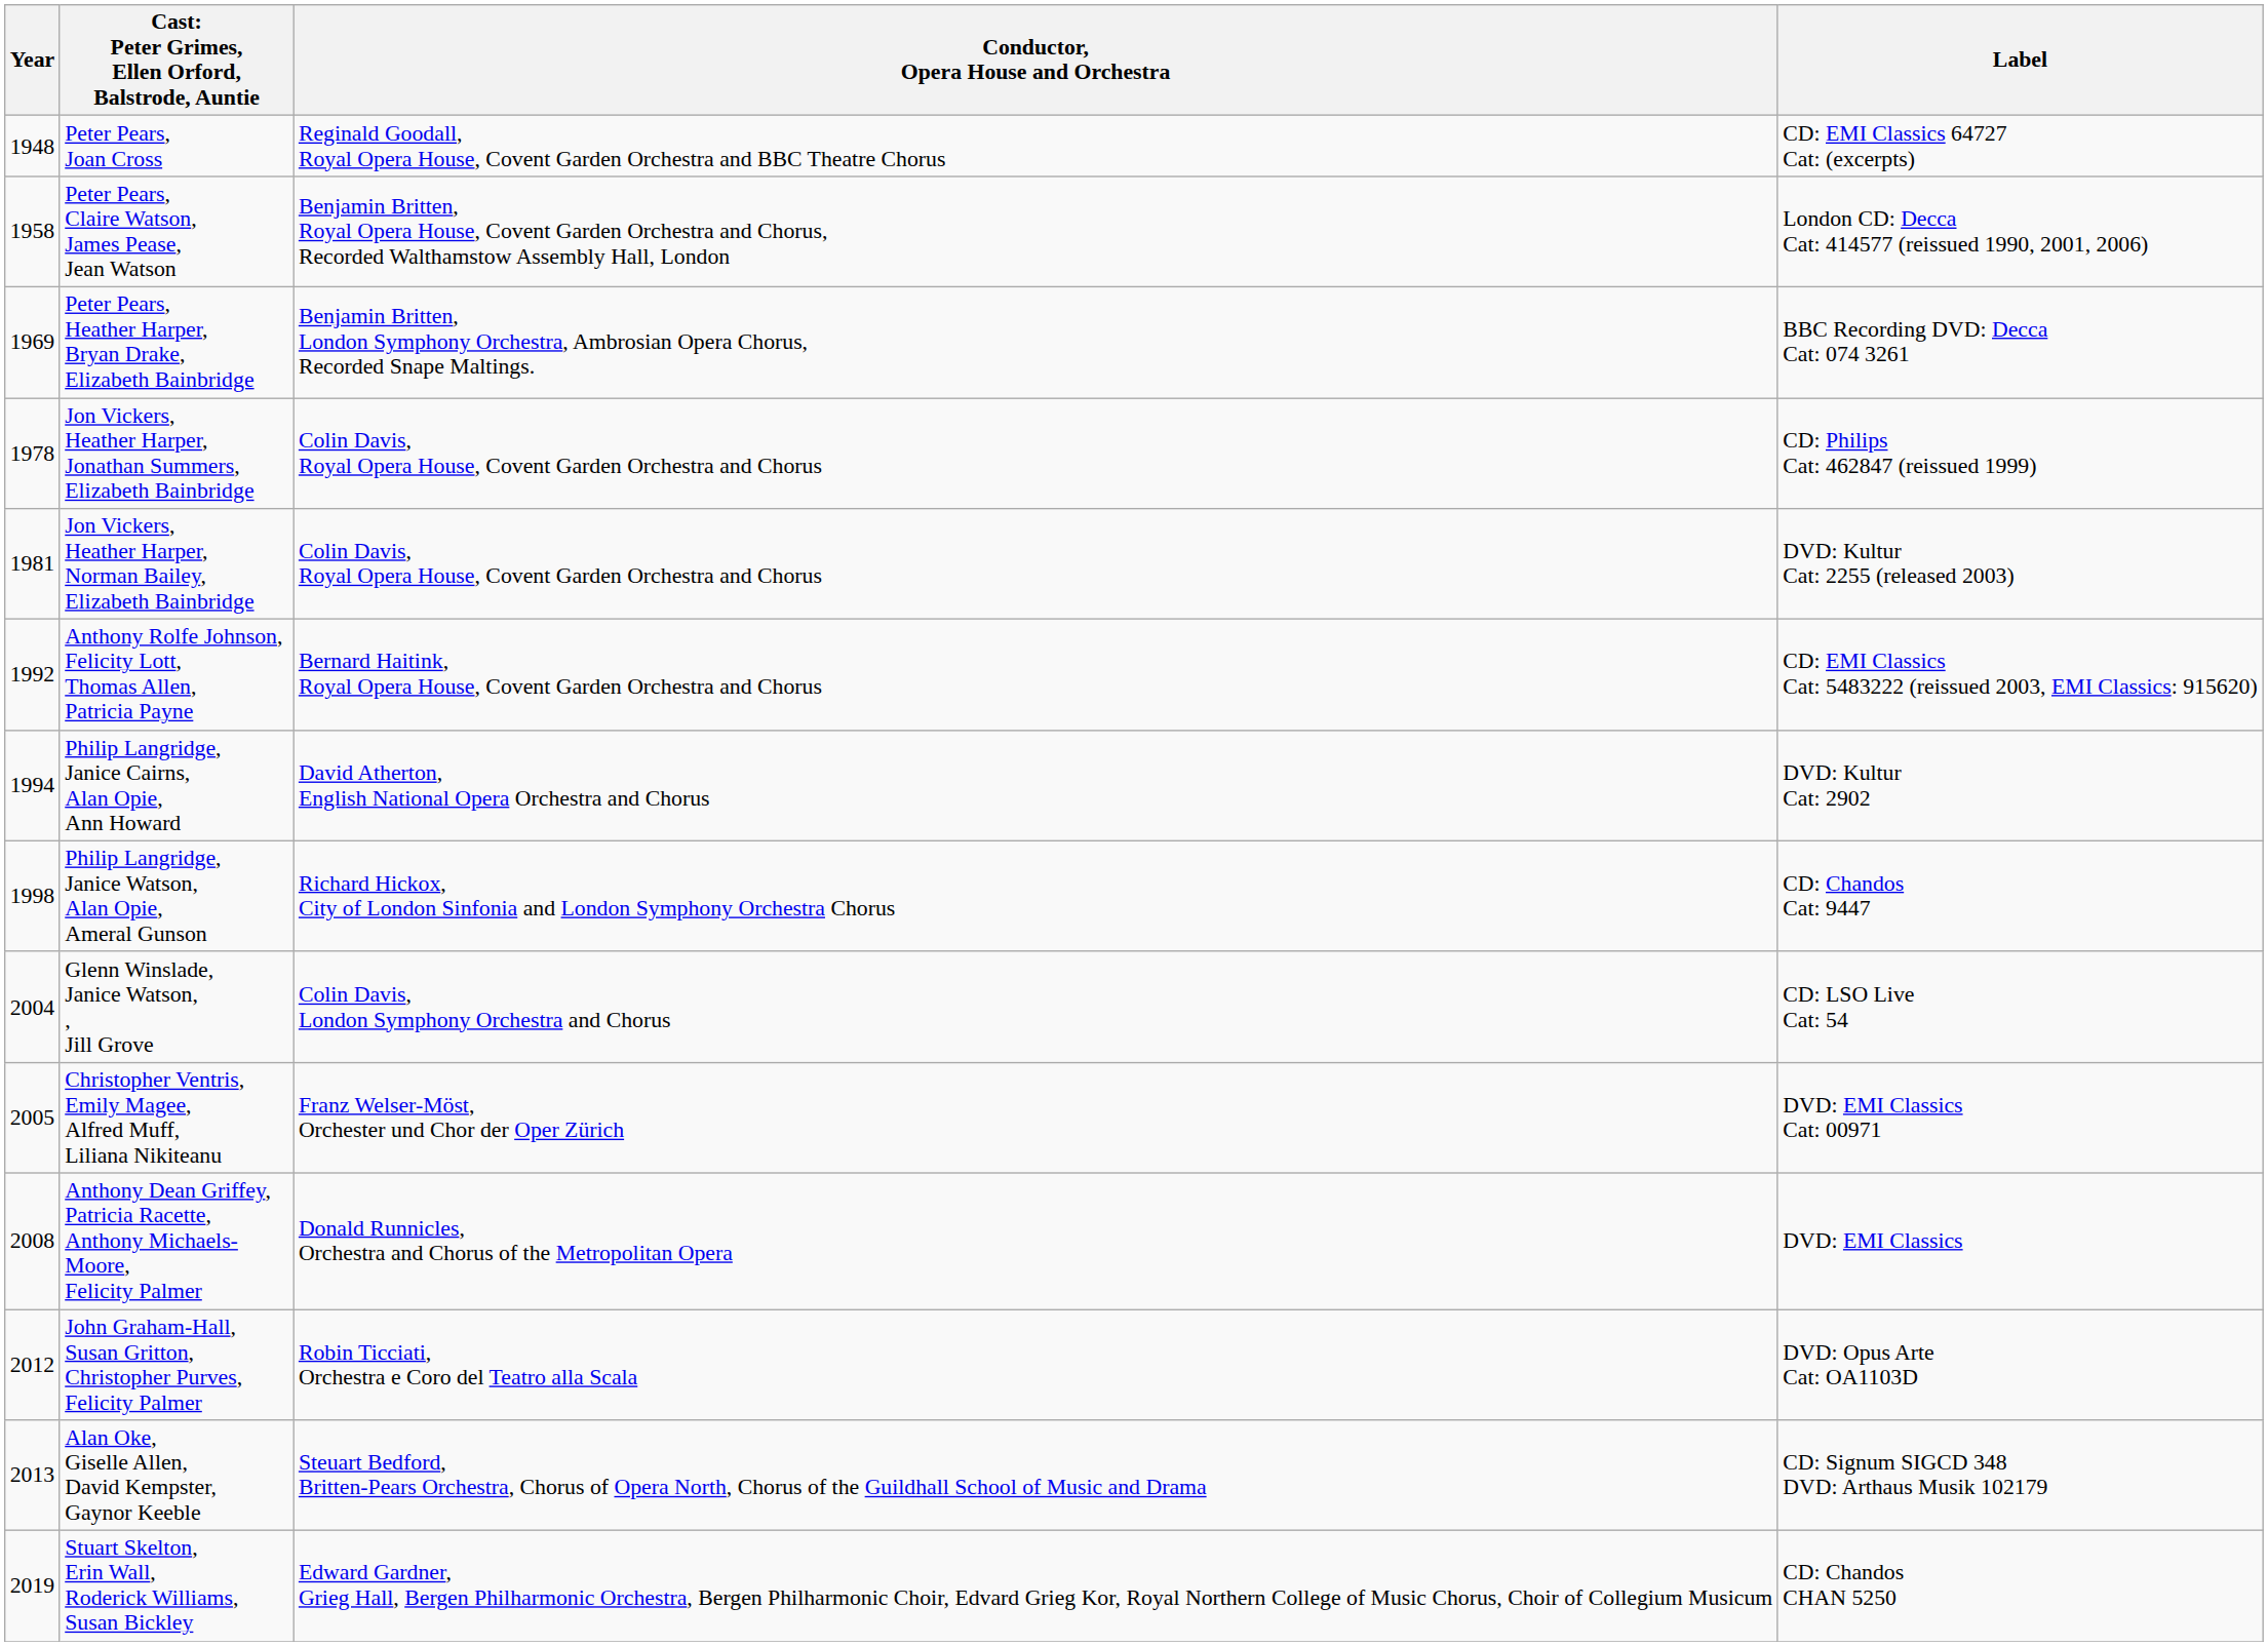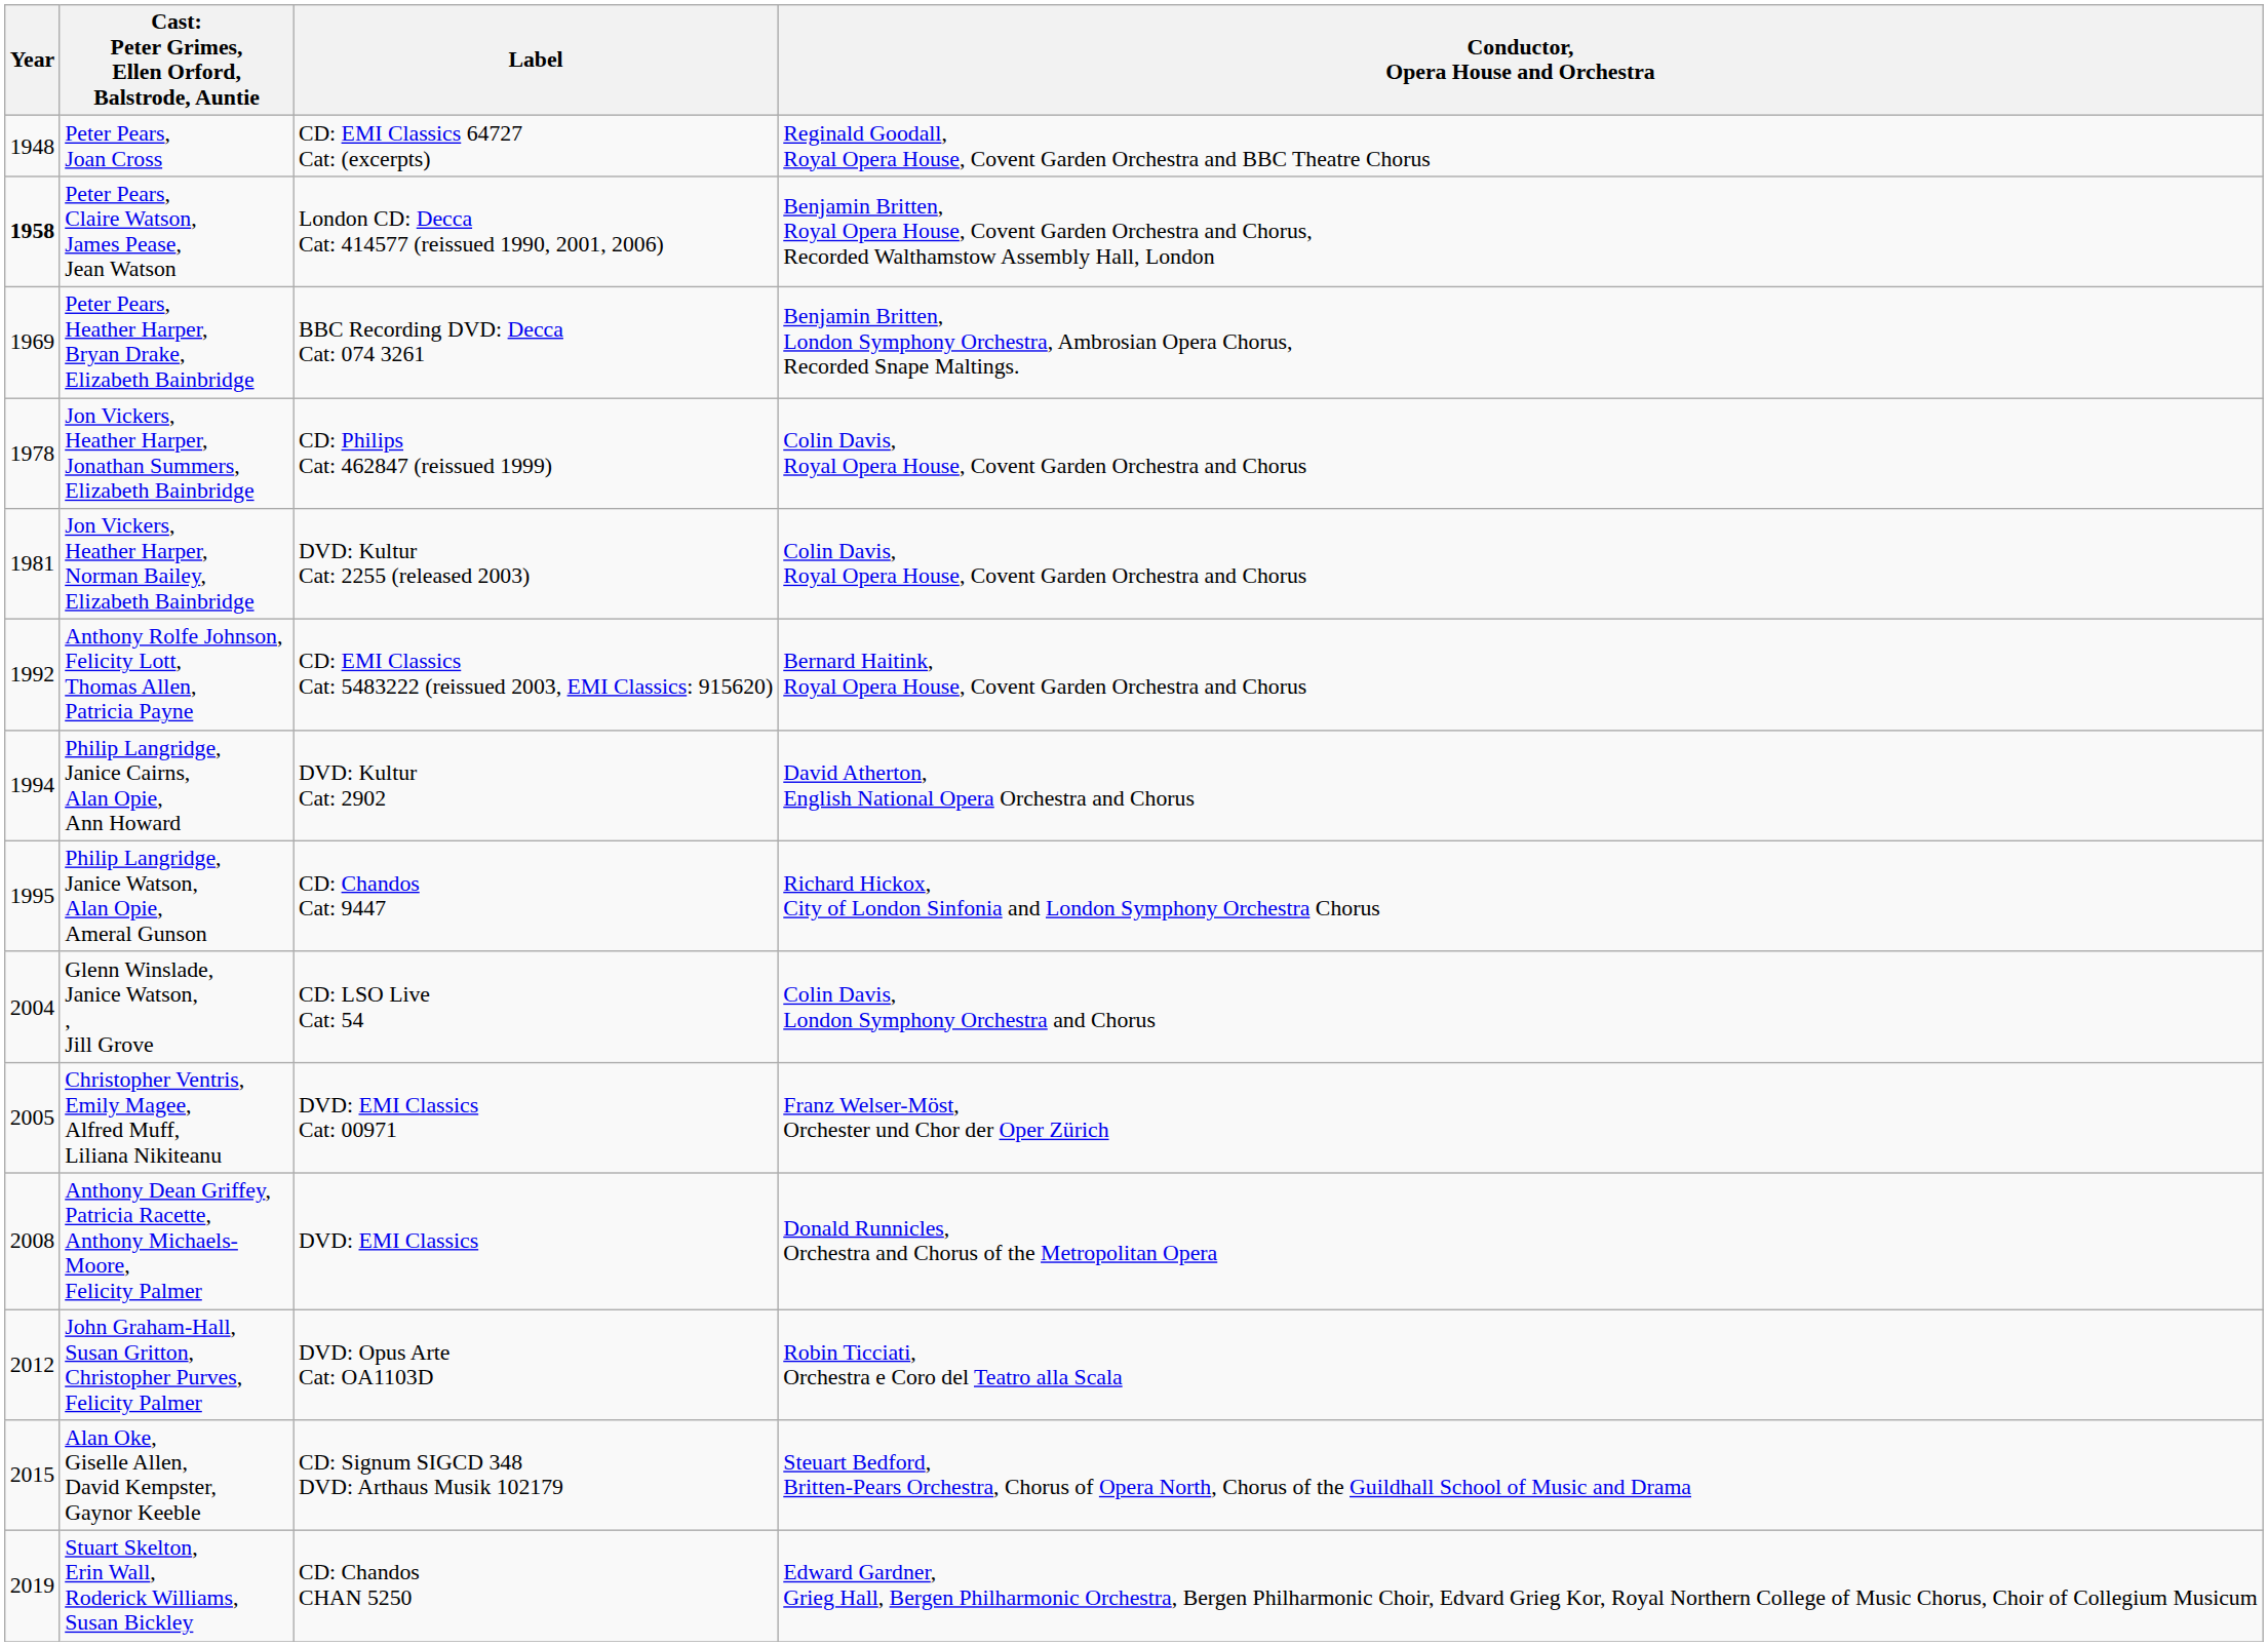columns swapped: Conductor, Opera House and Orchestra <-> Label
Peter Pears, Claire Watson, James Pease, Jean Watson | Year: normal -> bold
Philip Langridge, Janice Watson, Alan Opie, Ameral Gunson | Year: 1998 -> 1995
Alan Oke, Giselle Allen, David Kempster, Gaynor Keeble | Year: 2013 -> 2015
